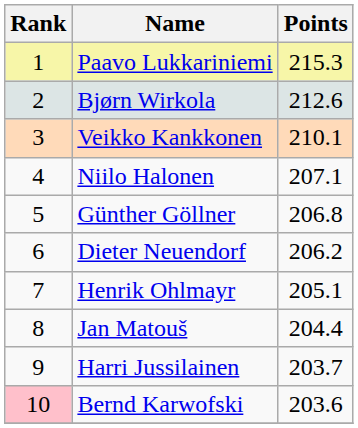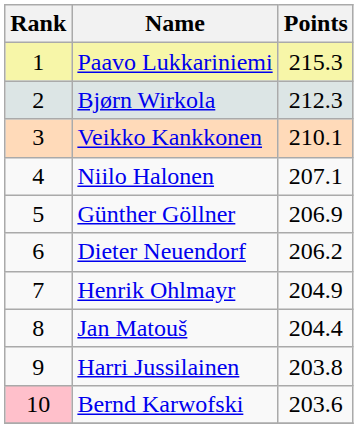Bjørn Wirkola | Points: 212.6 -> 212.3
Günther Göllner | Points: 206.8 -> 206.9
Henrik Ohlmayr | Points: 205.1 -> 204.9
Harri Jussilainen | Points: 203.7 -> 203.8
